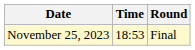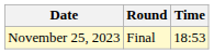columns swapped: Time <-> Round
